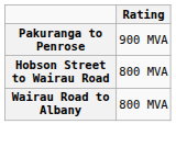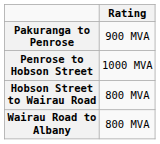+ row: Penrose to Hobson Street | 1000 MVA
